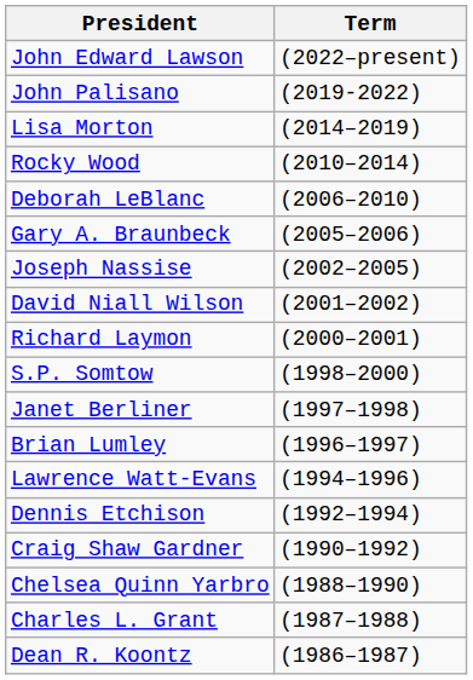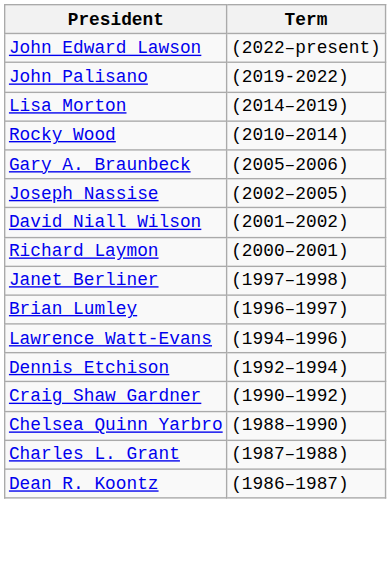- row: Deborah LeBlanc | (2006–2010)
- row: S.P. Somtow | (1998–2000)
